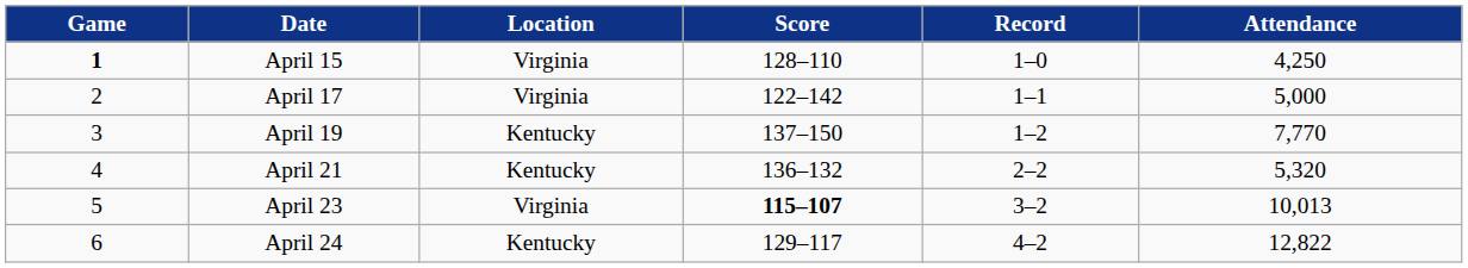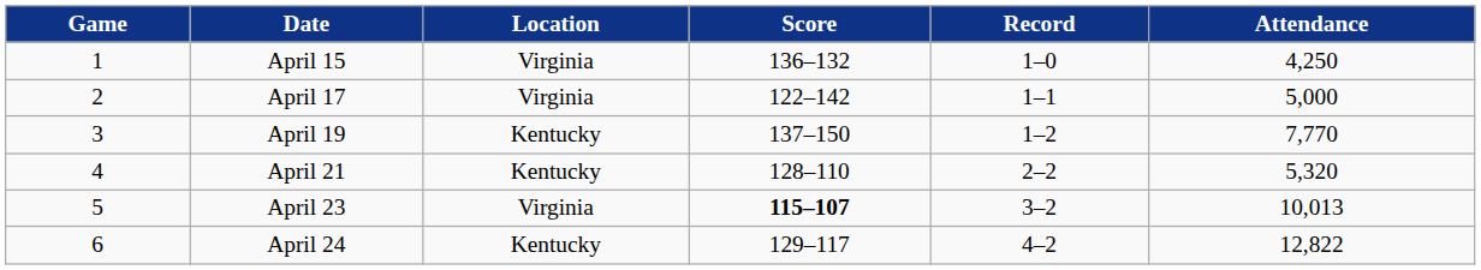April 15 | Game: bold -> normal
April 15 | Score: 128–110 -> 136–132
April 21 | Score: 136–132 -> 128–110
